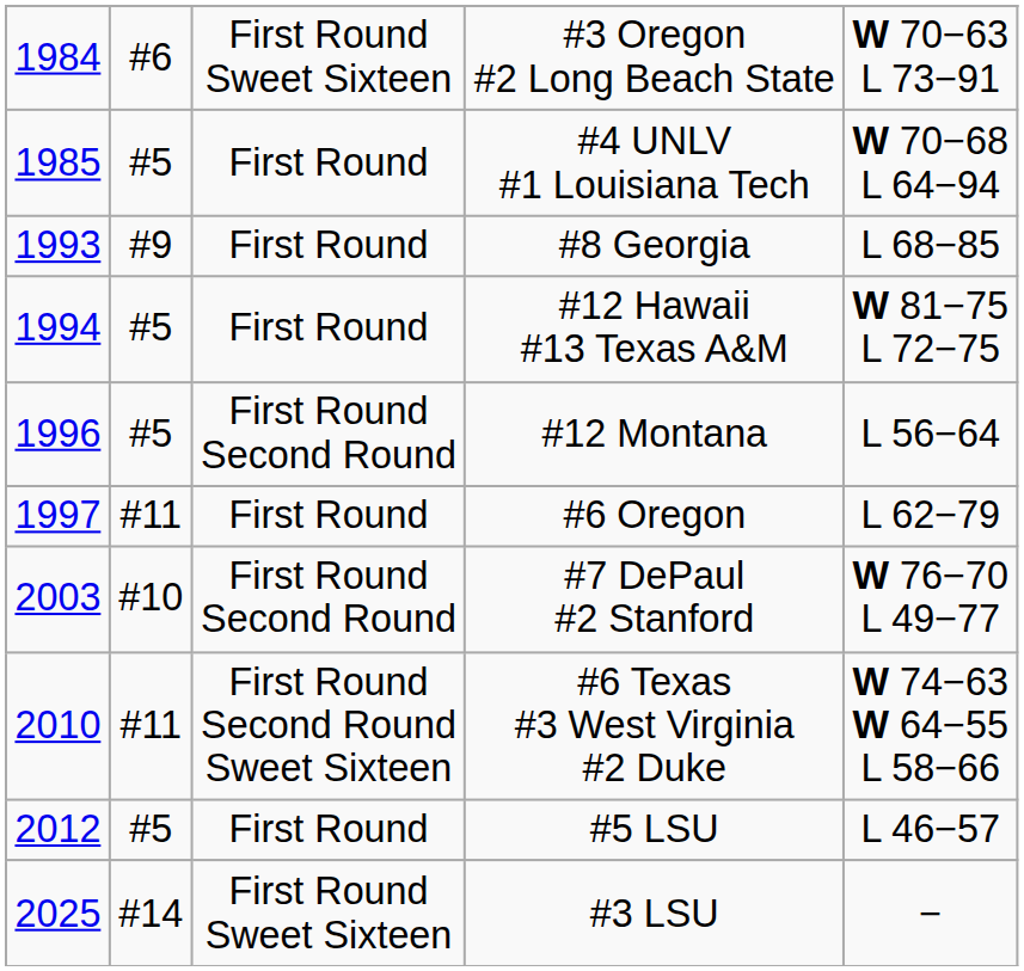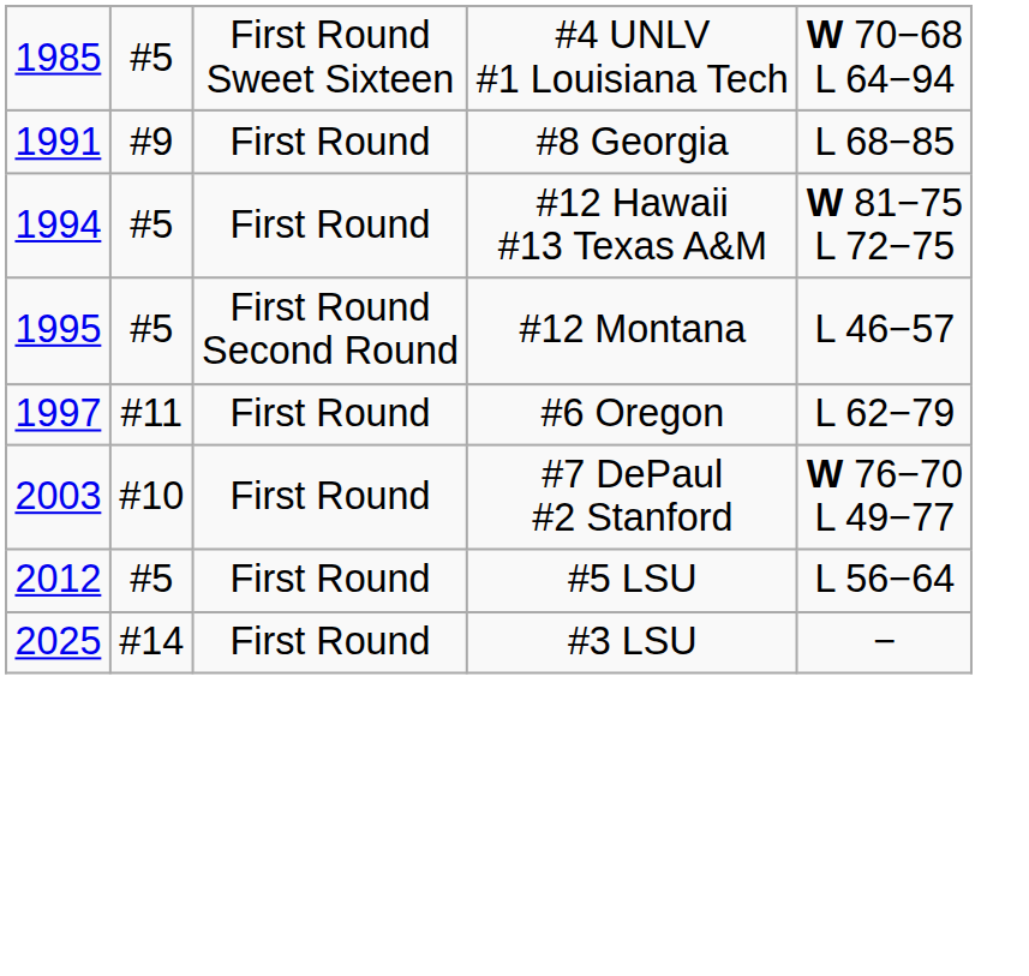- row: 1984 | #6 | First Round Sweet Sixteen | #3 Oregon #2 Long Beach State | W 70−63 L 73−91
#4 UNLV #1 Louisiana Tech | column 3: First Round -> First Round Sweet Sixteen
#8 Georgia | column 1: 1993 -> 1991
#12 Montana | column 1: 1996 -> 1995
#12 Montana | column 5: L 56−64 -> L 46−57
#7 DePaul #2 Stanford | column 3: First Round Second Round -> First Round
- row: 2010 | #11 | First Round Second Round Sweet Sixteen | #6 Texas #3 West Virginia #2 Duke | W 74−63 W 64−55 L 58−66
#5 LSU | column 5: L 46−57 -> L 56−64
#3 LSU | column 3: First Round Sweet Sixteen -> First Round
